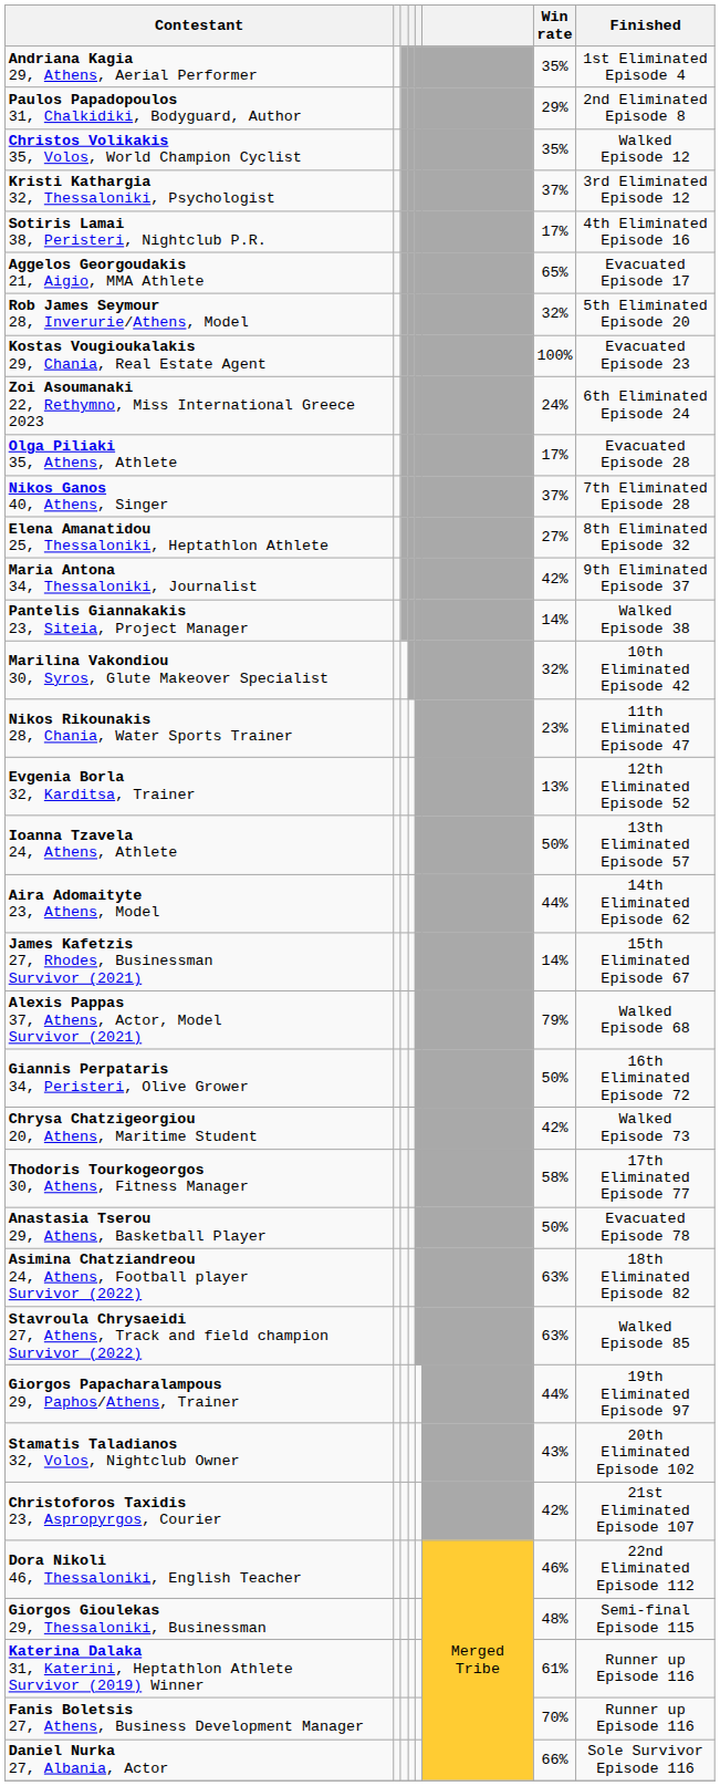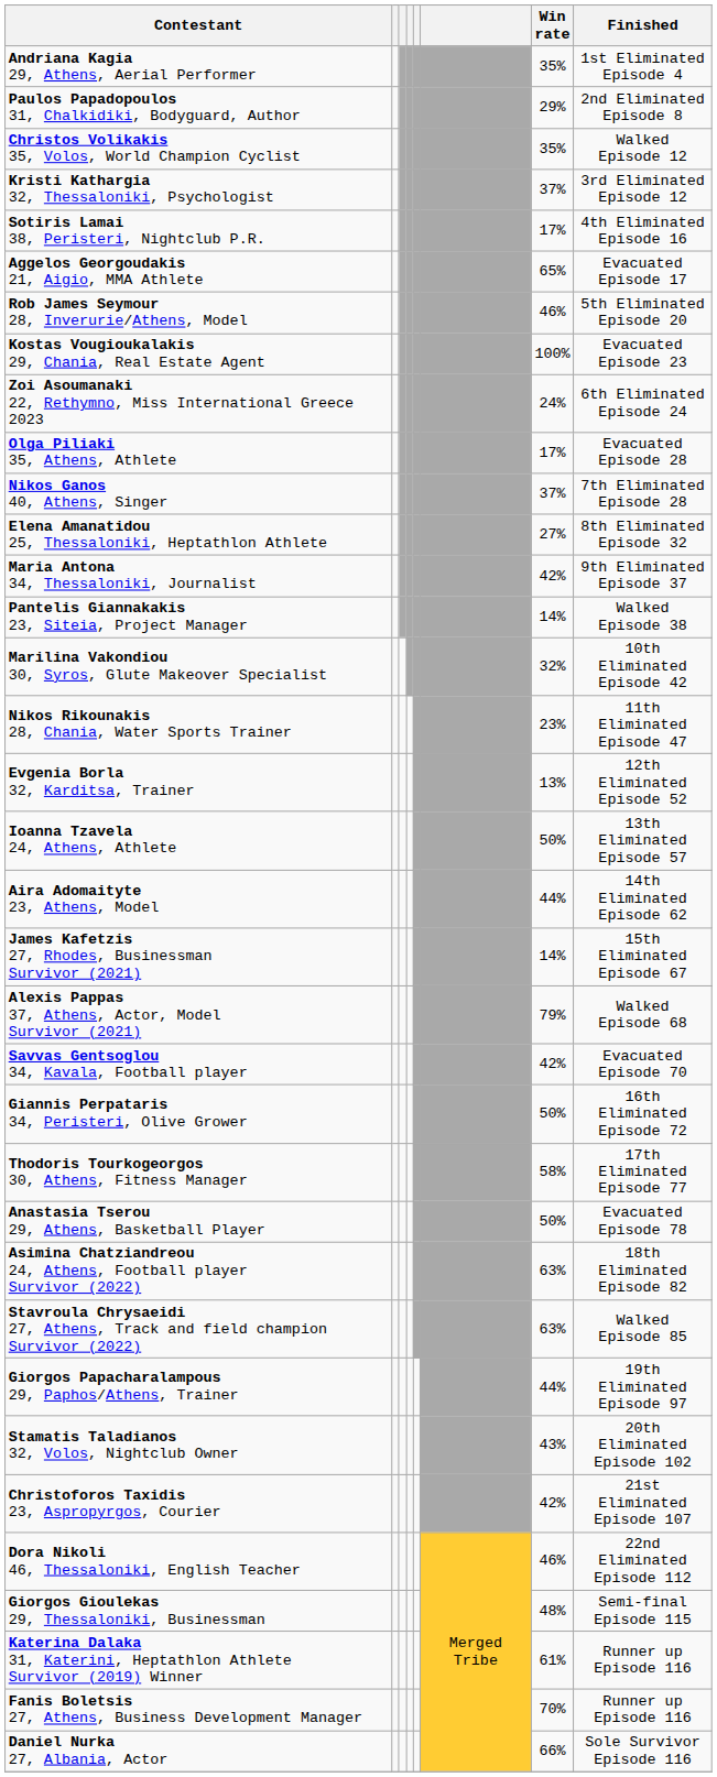Rob James Seymour 28, Inverurie/Athens, Model | Win rate: 32% -> 46%
+ row: Savvas Gentsoglou 34, Kavala, Football player | 42% | Evacuated Episode 70
- row: Chrysa Chatzigeorgiou 20, Athens, Maritime Student | 42% | Walked Episode 73
